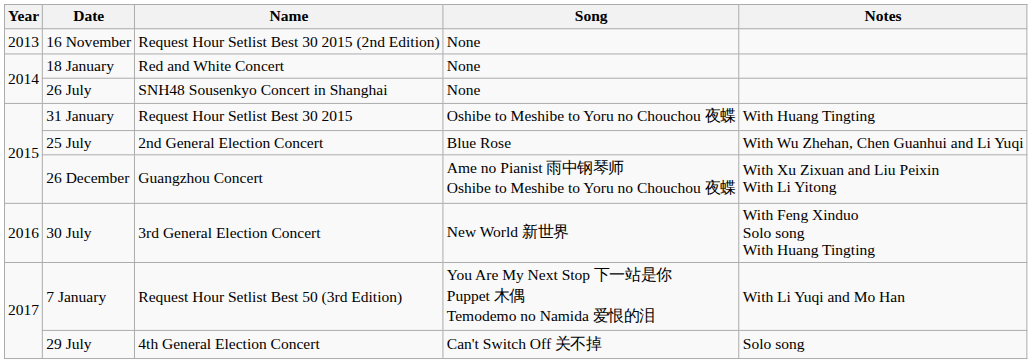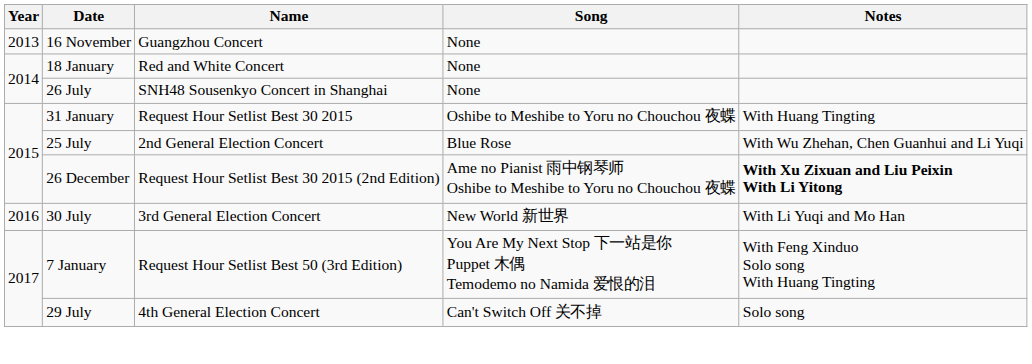16 November | Name: Request Hour Setlist Best 30 2015 (2nd Edition) -> Guangzhou Concert
26 December | Name: Guangzhou Concert -> Request Hour Setlist Best 30 2015 (2nd Edition)
26 December | Notes: normal -> bold
30 July | Notes: With Feng Xinduo Solo song With Huang Tingting -> With Li Yuqi and Mo Han
7 January | Notes: With Li Yuqi and Mo Han -> With Feng Xinduo Solo song With Huang Tingting
